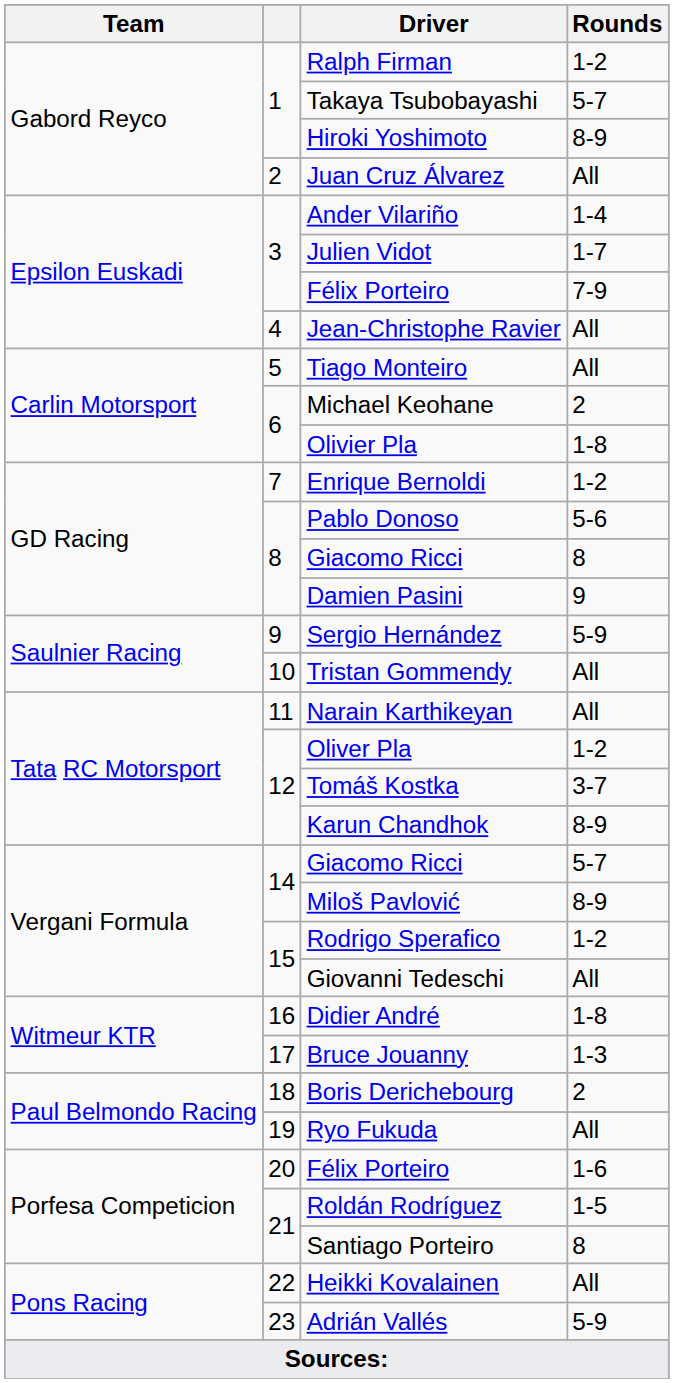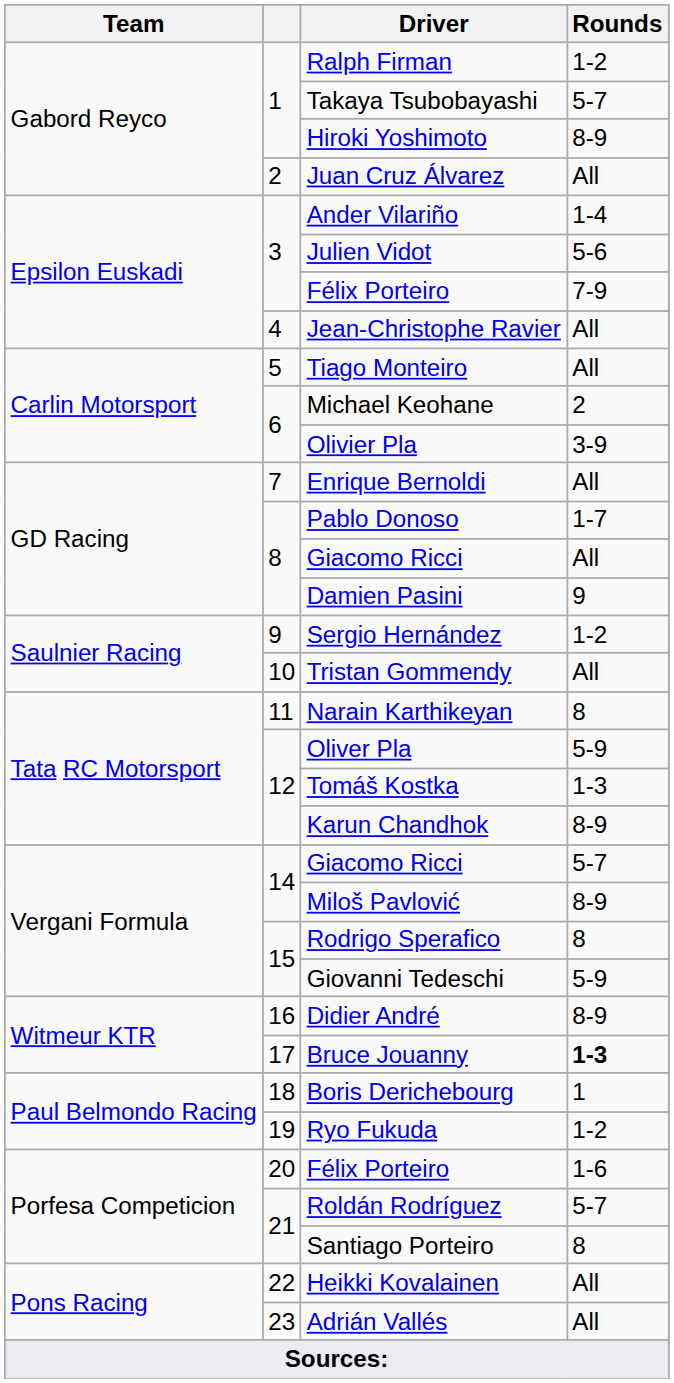Julien Vidot | Rounds: 1-7 -> 5-6
Olivier Pla | Rounds: 1-8 -> 3-9
Enrique Bernoldi | Rounds: 1-2 -> All
Pablo Donoso | Rounds: 5-6 -> 1-7
8 / Giacomo Ricci | Rounds: 8 -> All
Sergio Hernández | Rounds: 5-9 -> 1-2
Narain Karthikeyan | Rounds: All -> 8
Oliver Pla | Rounds: 1-2 -> 5-9
Tomáš Kostka | Rounds: 3-7 -> 1-3
Rodrigo Sperafico | Rounds: 1-2 -> 8
Giovanni Tedeschi | Rounds: All -> 5-9
Didier André | Rounds: 1-8 -> 8-9
Bruce Jouanny | Rounds: normal -> bold
Boris Derichebourg | Rounds: 2 -> 1
Ryo Fukuda | Rounds: All -> 1-2
Roldán Rodríguez | Rounds: 1-5 -> 5-7
Adrián Vallés | Rounds: 5-9 -> All
